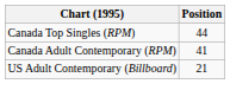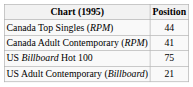+ row: US Billboard Hot 100 | 75
